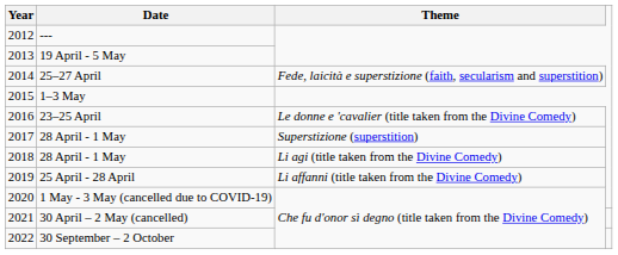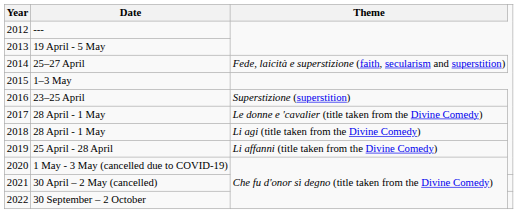23–25 April | Theme: Le donne e 'cavalier (title taken from the Divine Comedy) -> Superstizione (superstition)
2017 / 28 April - 1 May | Theme: Superstizione (superstition) -> Le donne e 'cavalier (title taken from the Divine Comedy)
